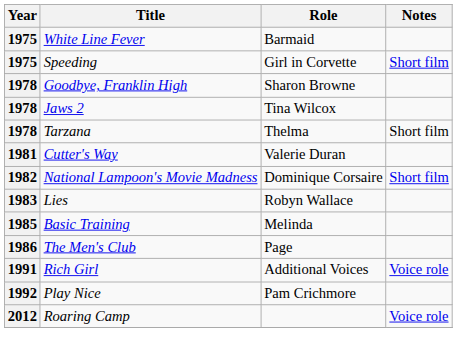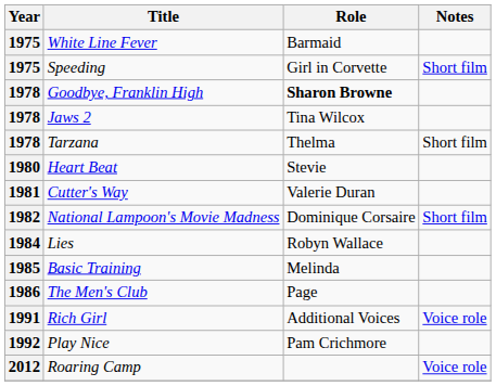Goodbye, Franklin High | Role: normal -> bold
+ row: 1980 | Heart Beat | Stevie
Lies | Year: 1983 -> 1984
